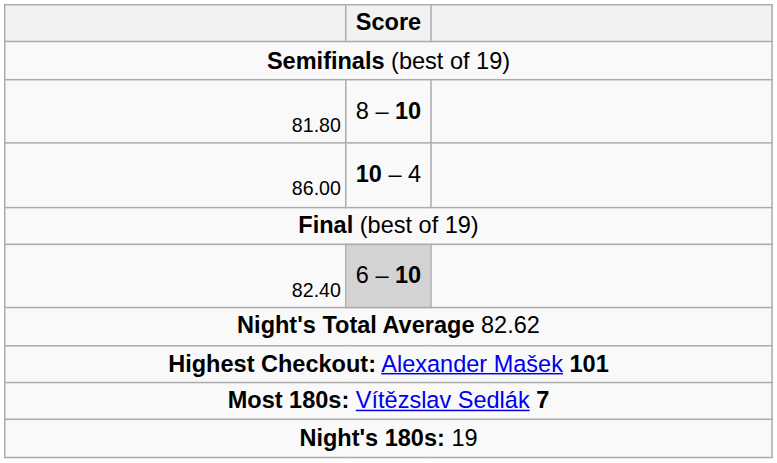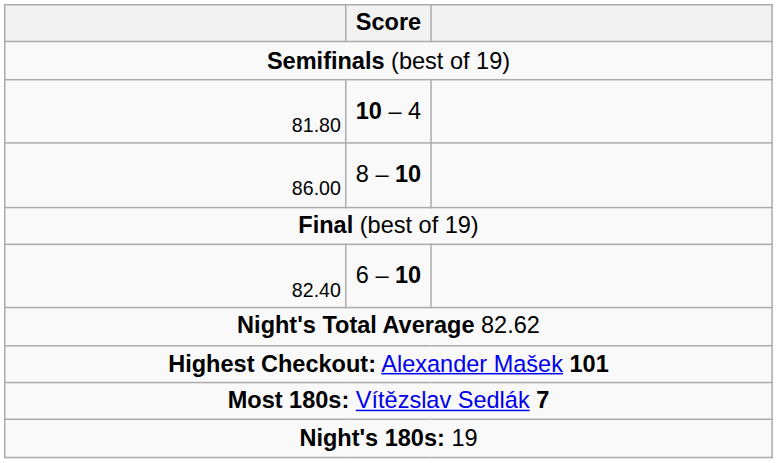81.80 | Score: 8 – 10 -> 10 – 4
86.00 | Score: 10 – 4 -> 8 – 10
82.40 | Score: lightgrey background -> no background
